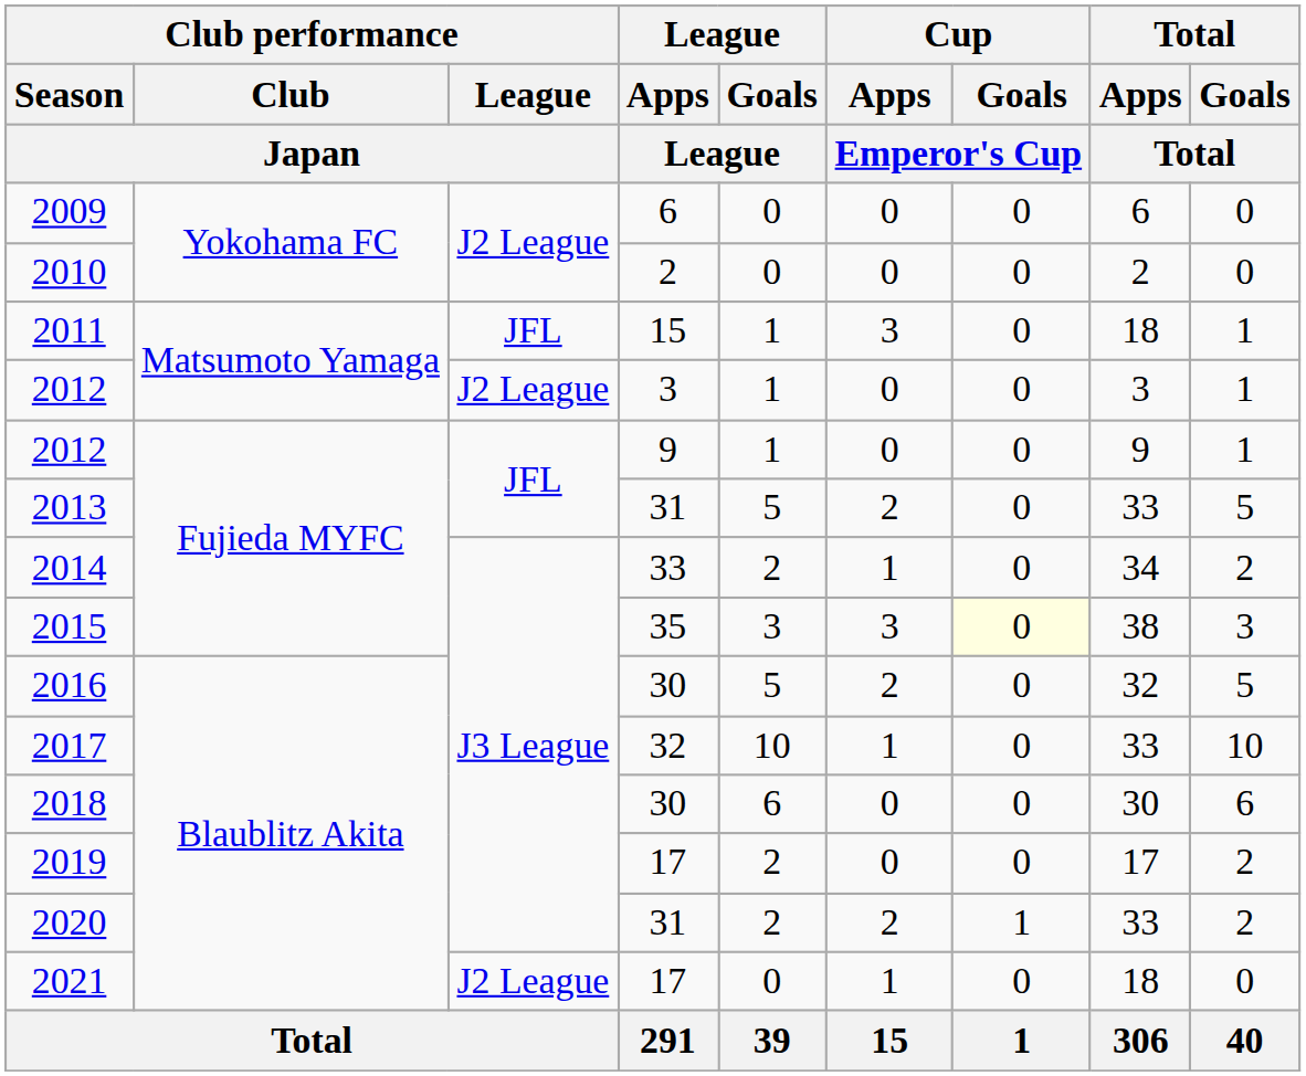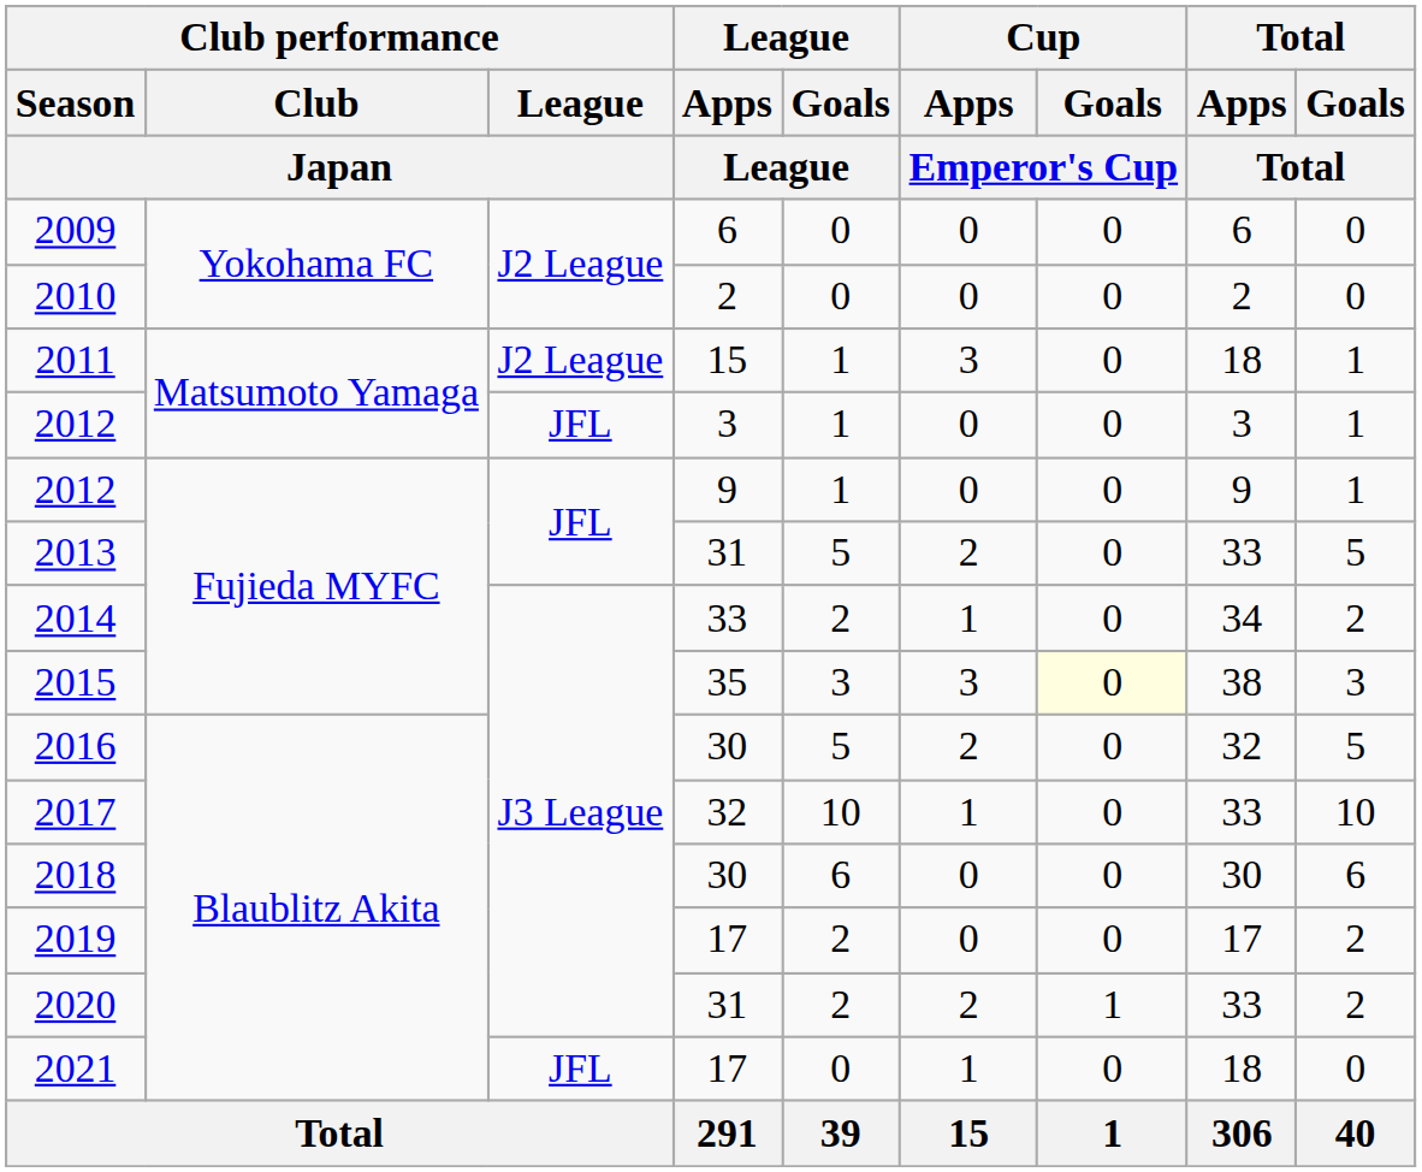2011 | Club performance / League / Japan: JFL -> J2 League
2012 / 3 | Club performance / League / Japan: J2 League -> JFL
2021 | Club performance / League / Japan: J2 League -> JFL
